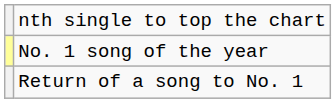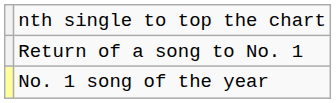rows swapped: Return of a song to No. 1 <-> No. 1 song of the year
